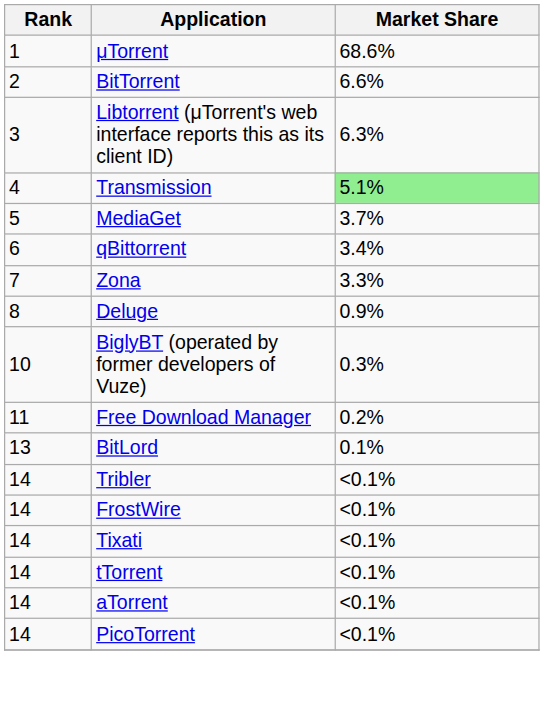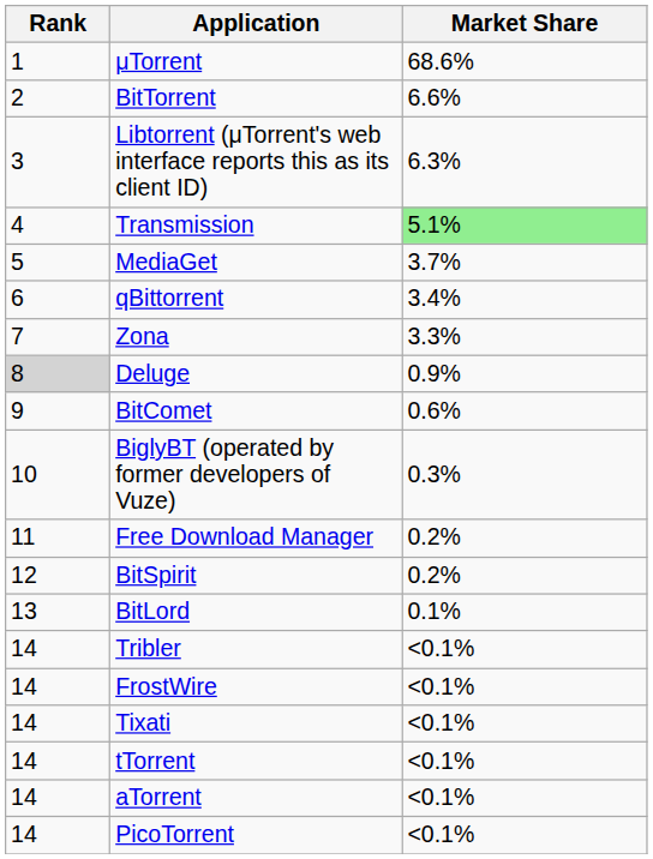Deluge | Rank: no background -> lightgrey background
+ row: 9 | BitComet | 0.6%
+ row: 12 | BitSpirit | 0.2%
